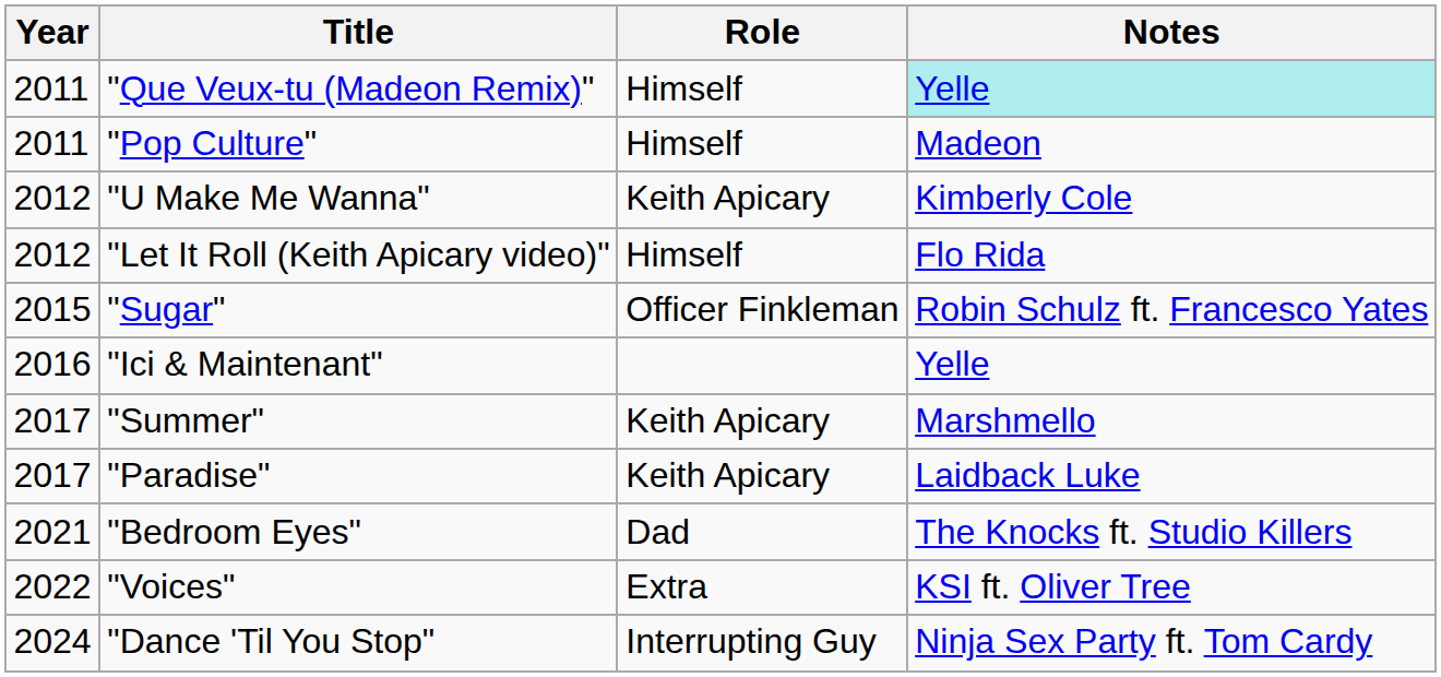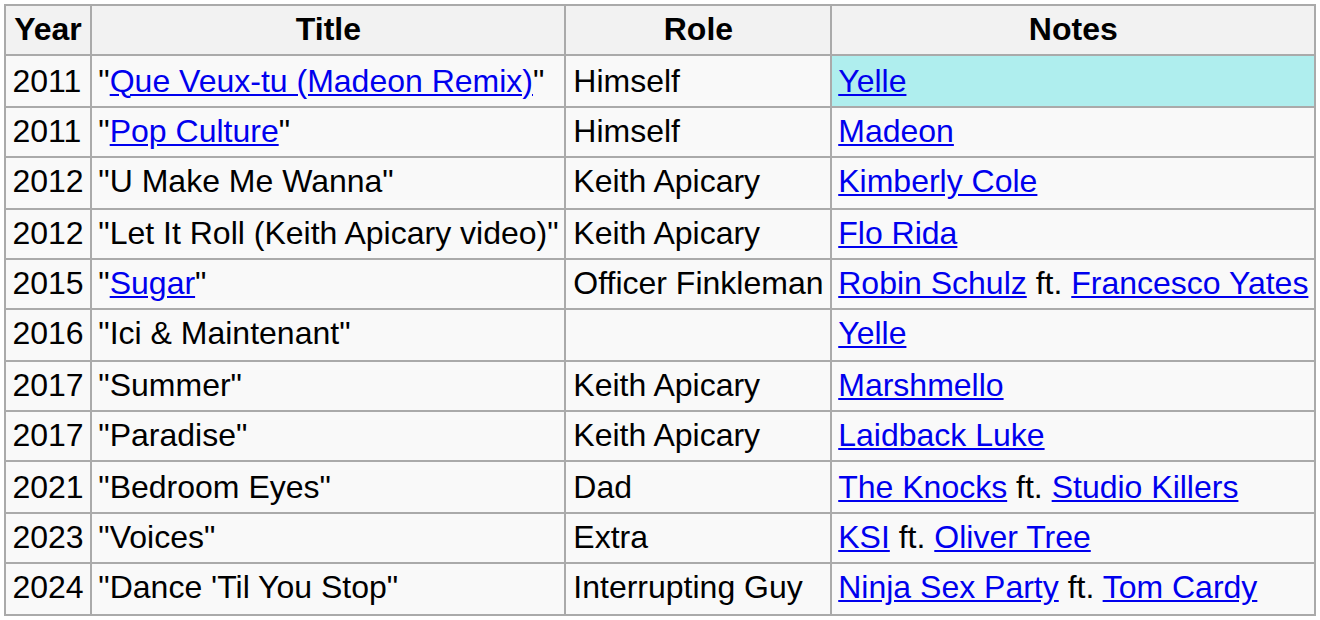"Let It Roll (Keith Apicary video)" | Role: Himself -> Keith Apicary
"Voices" | Year: 2022 -> 2023
